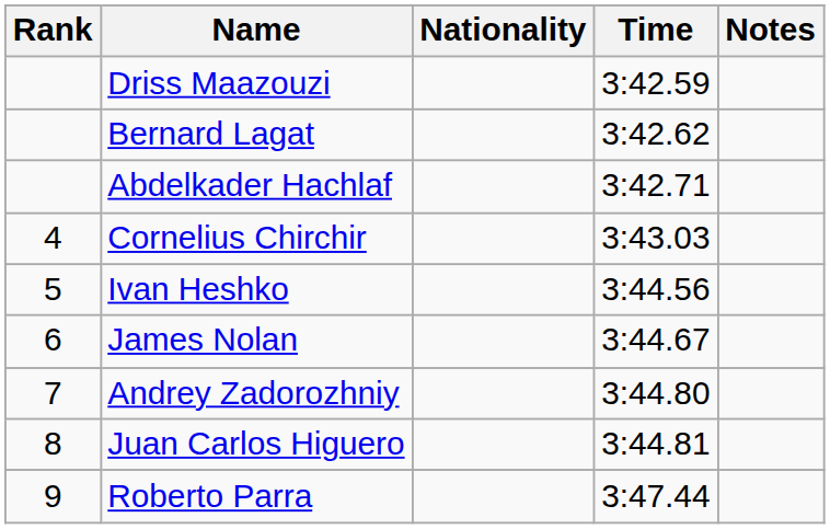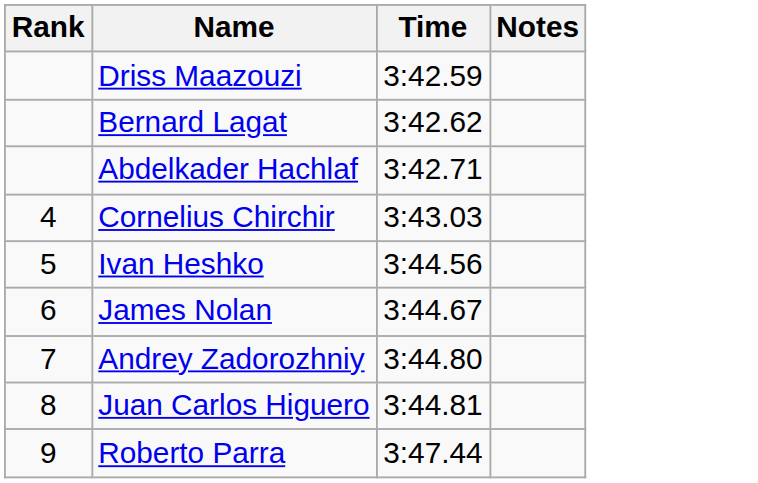- column: Nationality
